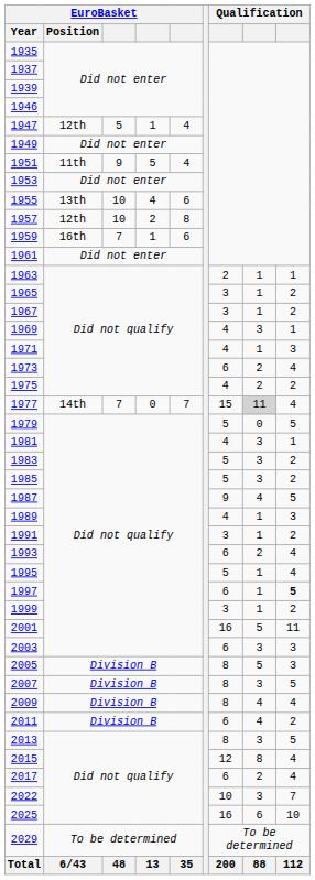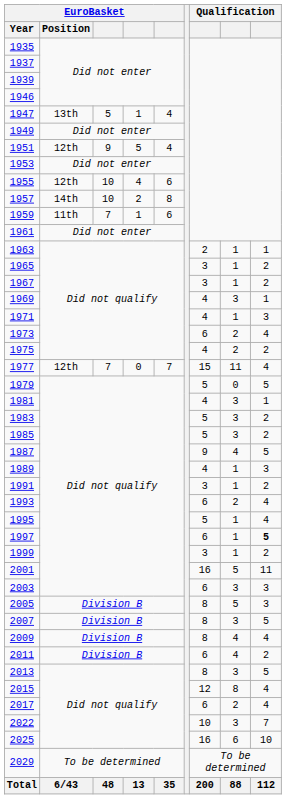1947 | EuroBasket / Position: 12th -> 13th
1951 | EuroBasket / Position: 11th -> 12th
1955 | EuroBasket / Position: 13th -> 12th
1957 | EuroBasket / Position: 12th -> 14th
1959 | EuroBasket / Position: 16th -> 11th
1977 | EuroBasket / Position: 14th -> 12th
1977 | column 8: lightgrey background -> no background
